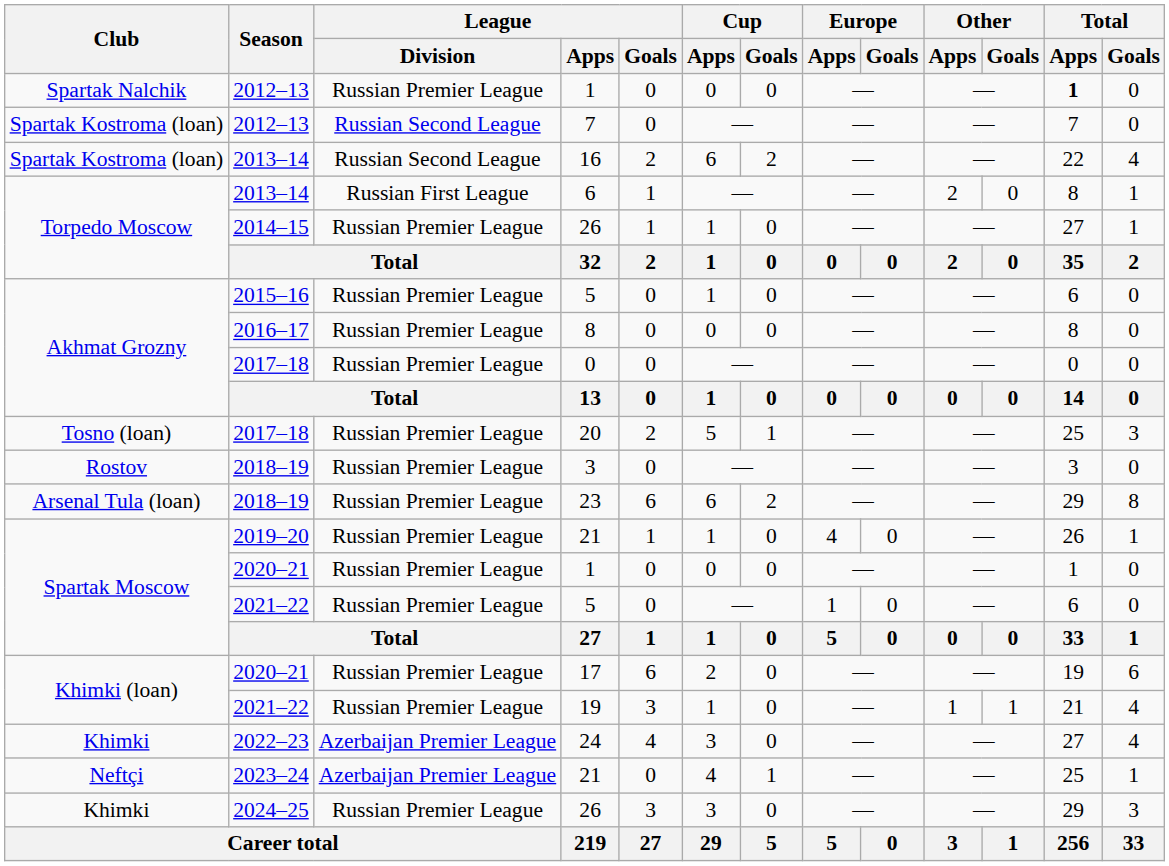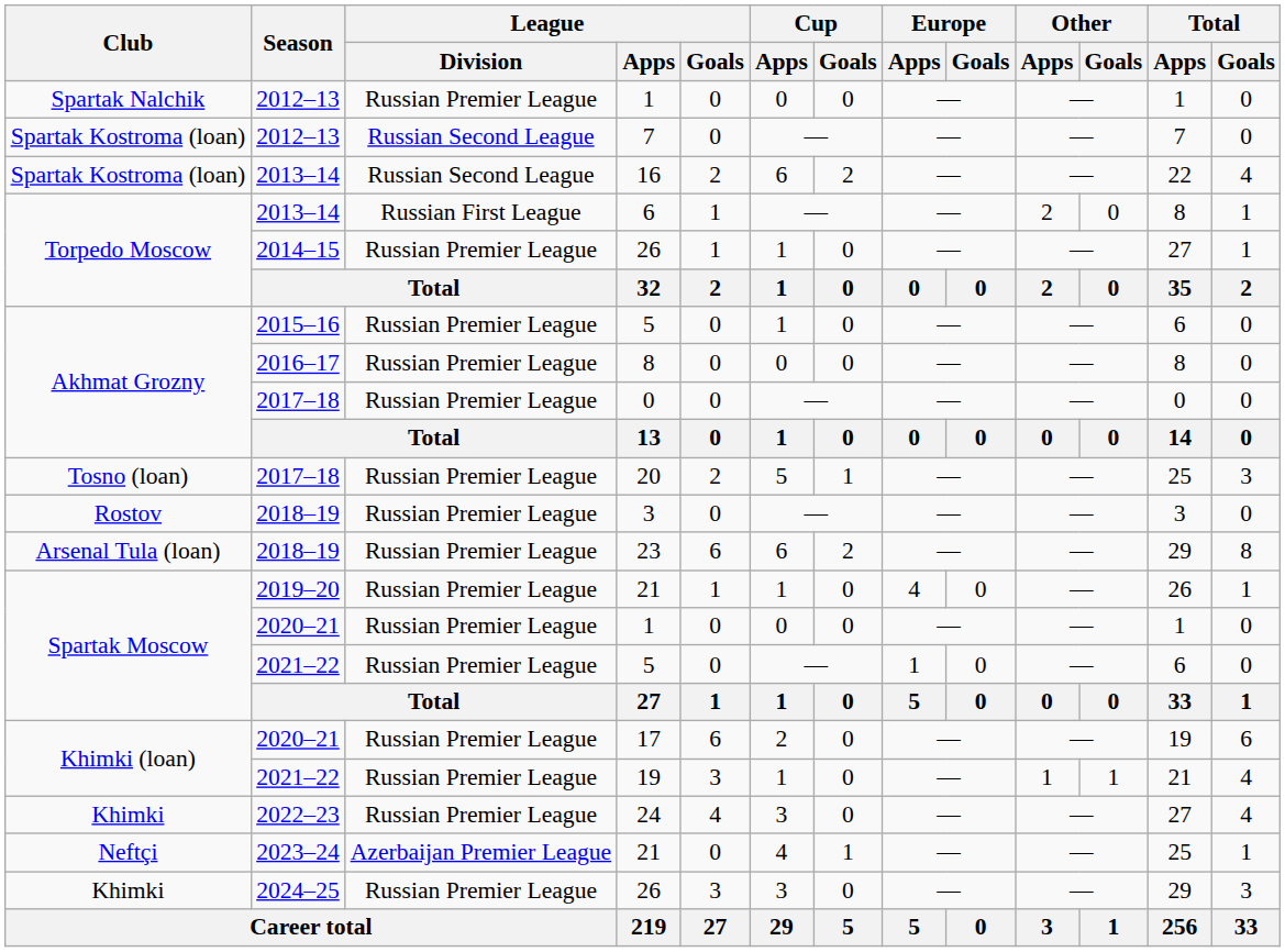2012–13 / 1 | Total / Apps: bold -> normal
24 | League / Division: Azerbaijan Premier League -> Russian Premier League
